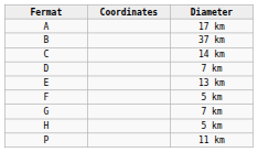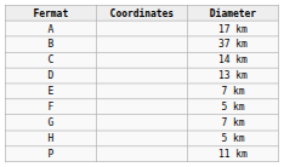D | Diameter: 7 km -> 13 km
E | Diameter: 13 km -> 7 km
